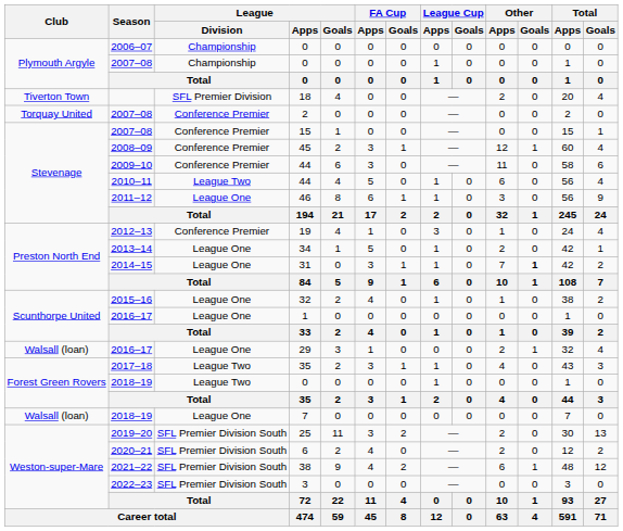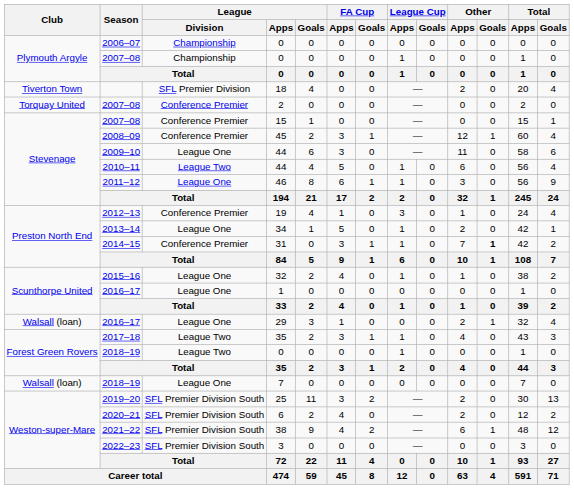2009–10 / 44 | League / Division: Conference Premier -> League One
31 | League / Division: League One -> Conference Premier
